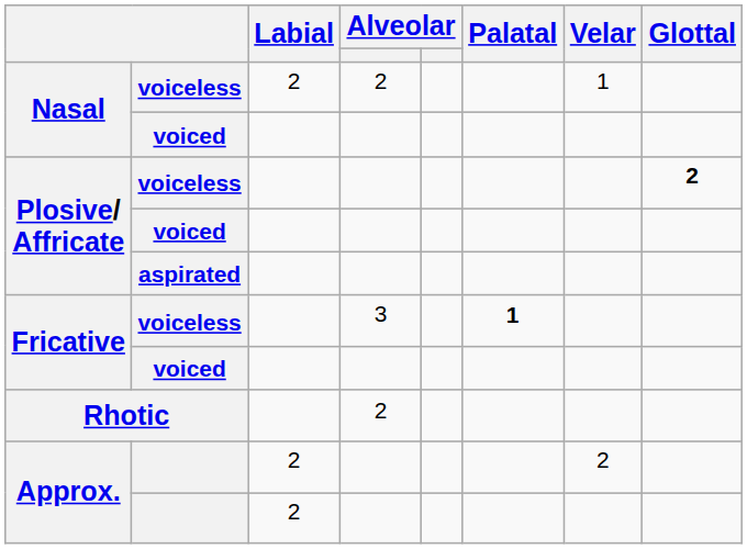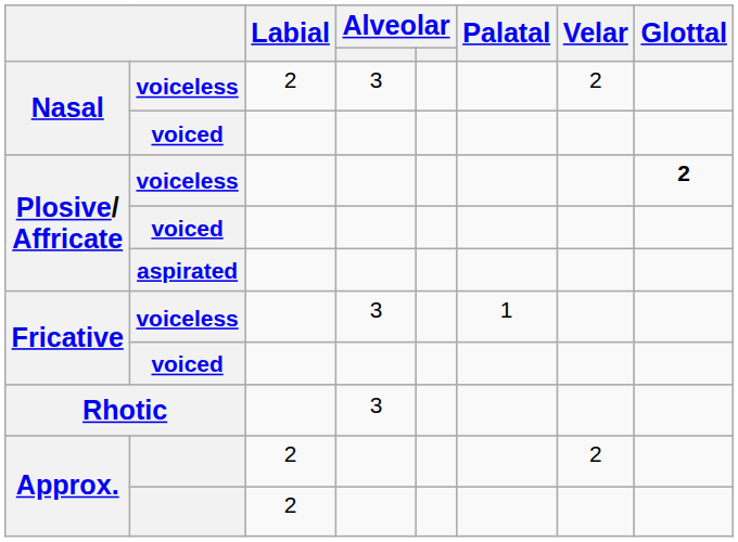Nasal / voiceless | column 4: 2 -> 3
Nasal / voiceless | Velar: 1 -> 2
Fricative / voiceless | Palatal: bold -> normal
Rhotic | column 4: 2 -> 3
